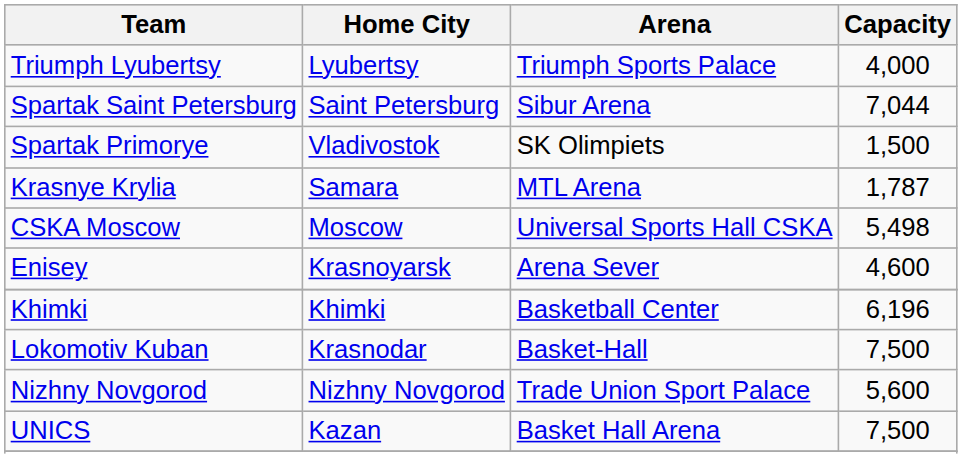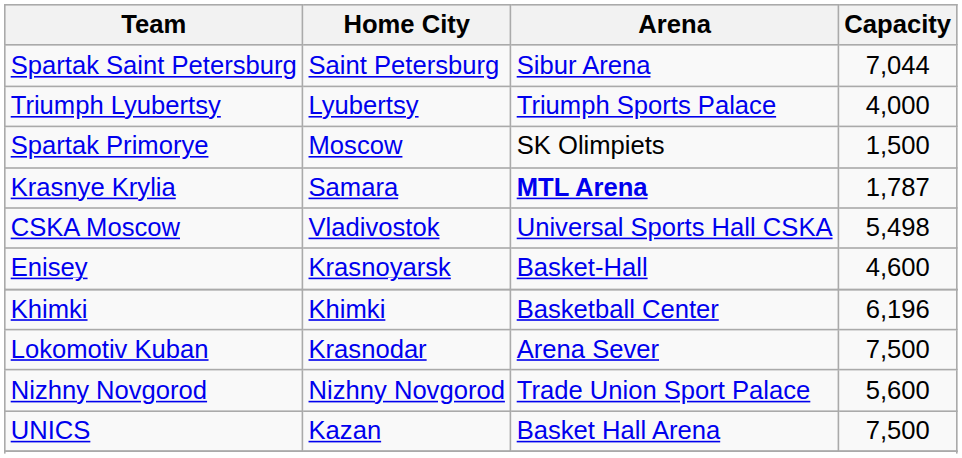rows swapped: Triumph Lyubertsy <-> Spartak Saint Petersburg
Spartak Primorye | Home City: Vladivostok -> Moscow
Krasnye Krylia | Arena: normal -> bold
CSKA Moscow | Home City: Moscow -> Vladivostok
Enisey | Arena: Arena Sever -> Basket-Hall
Lokomotiv Kuban | Arena: Basket-Hall -> Arena Sever
